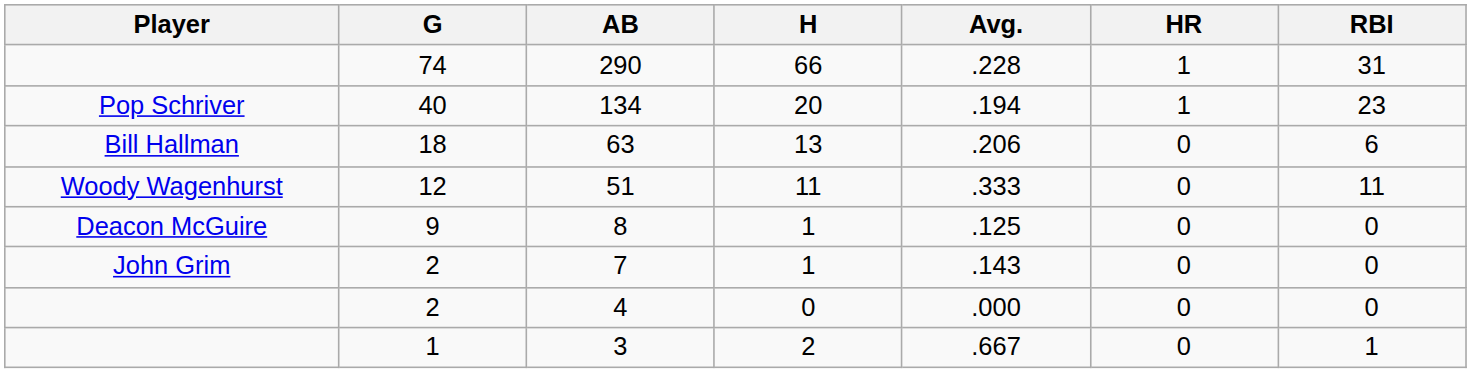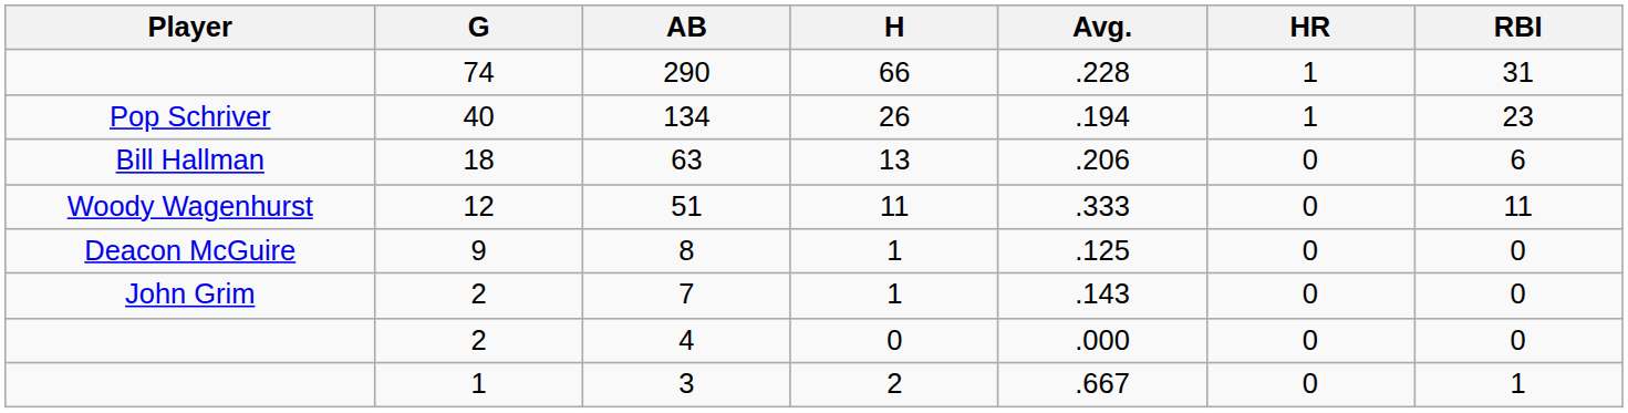134 | H: 20 -> 26
